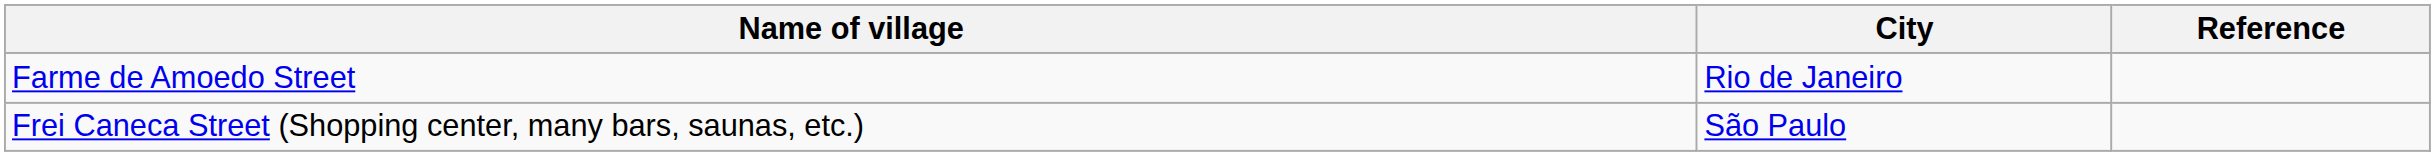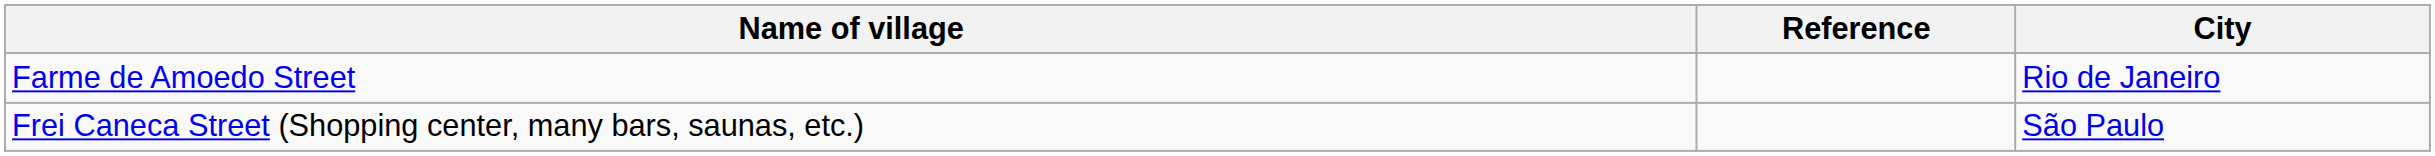columns swapped: City <-> Reference
